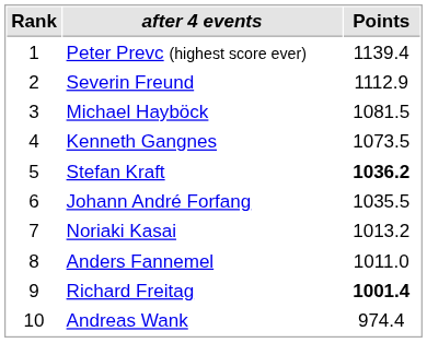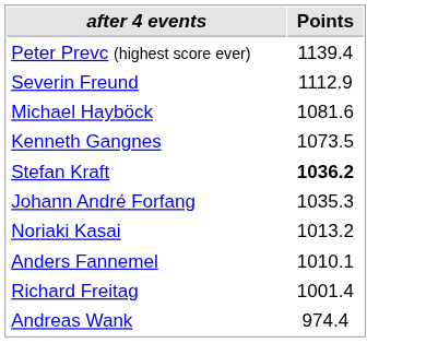- column: Rank | 1 | 2 | 3 | 4 | 5 | 6 | 7 | 8 | 9 | 10
Michael Hayböck | Points: 1081.5 -> 1081.6
Johann André Forfang | Points: 1035.5 -> 1035.3
Anders Fannemel | Points: 1011.0 -> 1010.1
Richard Freitag | Points: bold -> normal
